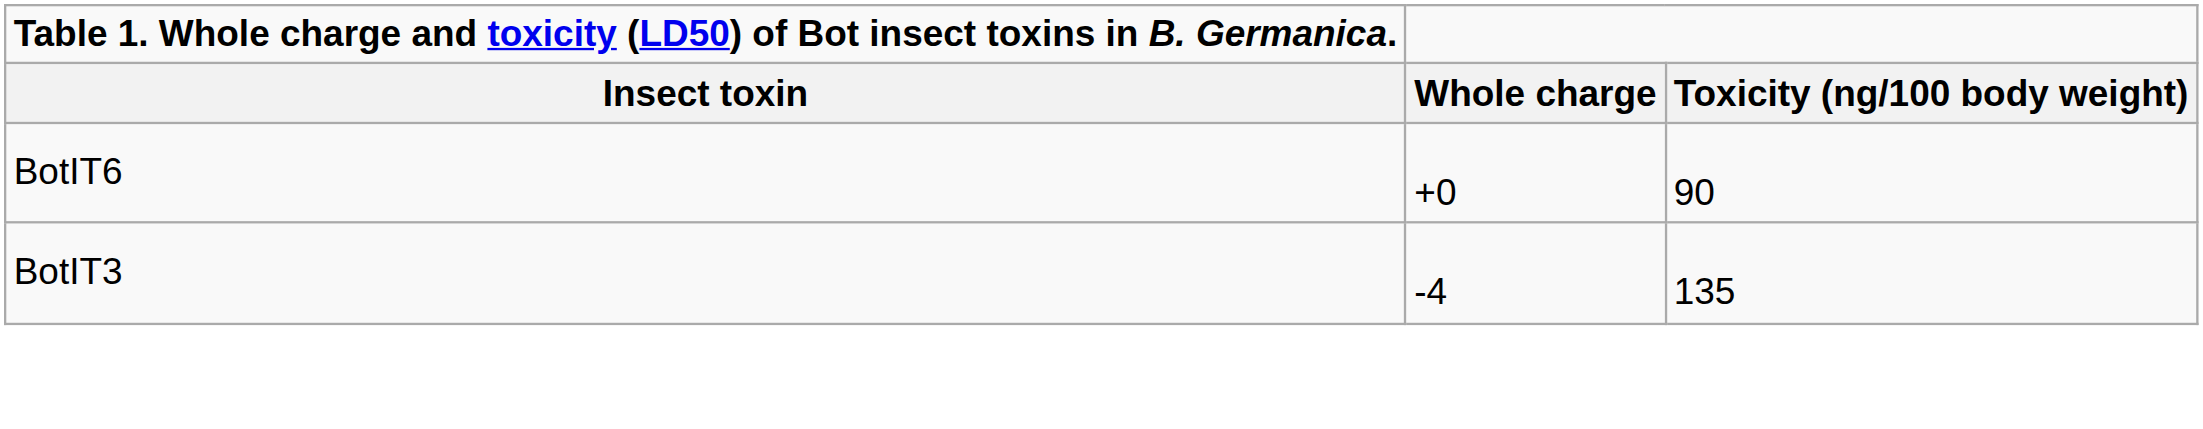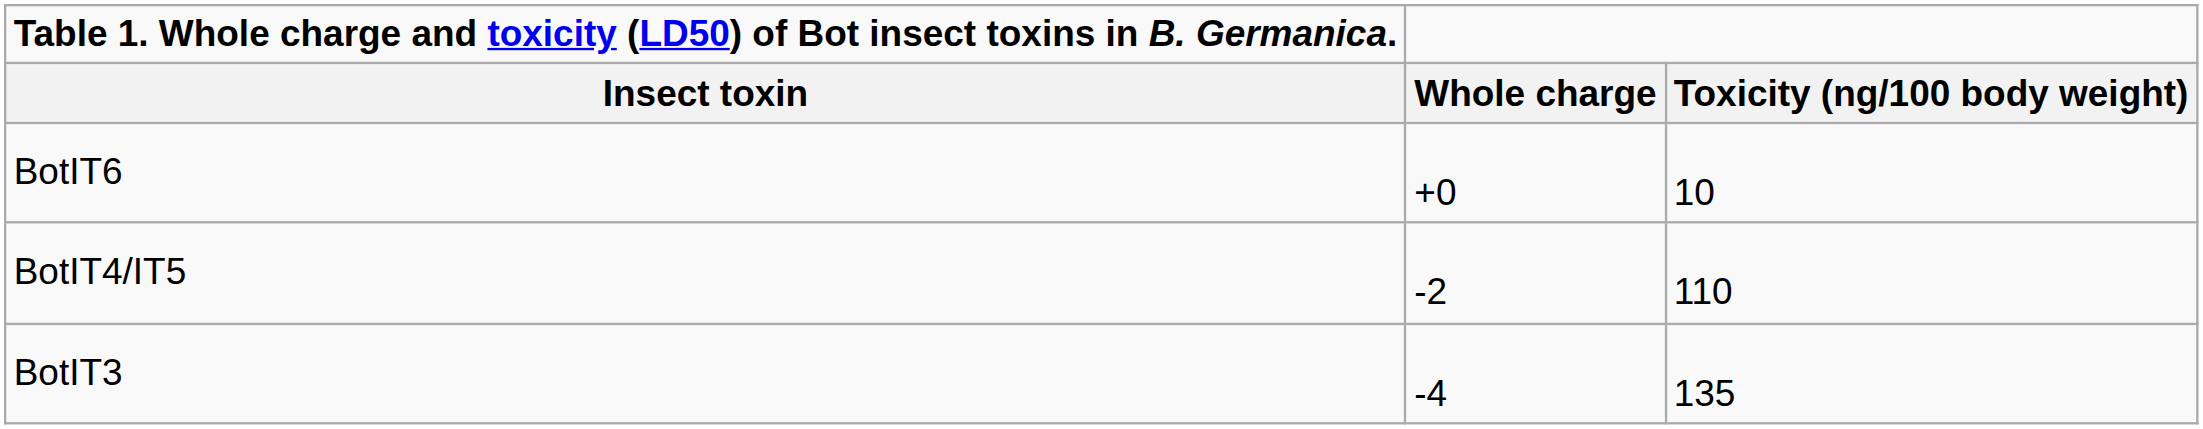BotIT6 | Toxicity (ng/100 body weight): 90 -> 10
+ row: BotIT4/IT5 | -2 | 110
